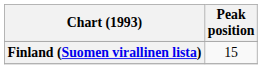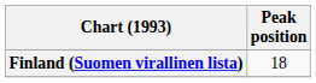Finland (Suomen virallinen lista) | Peak position: 15 -> 18
